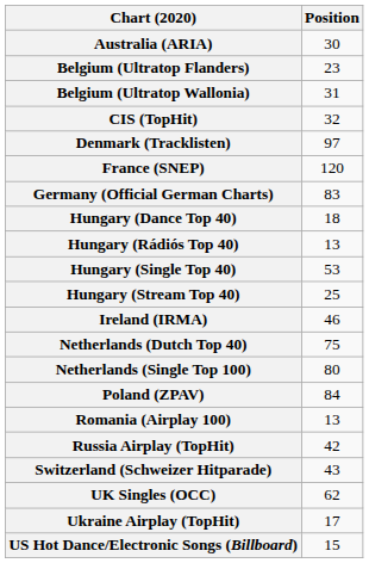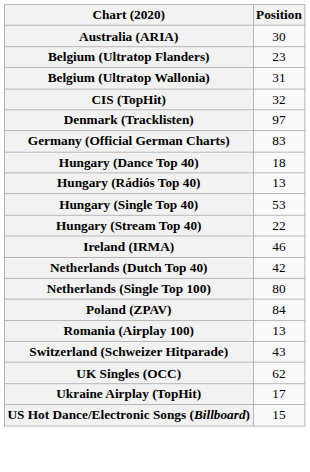- row: France (SNEP) | 120
Hungary (Stream Top 40) | Position: 25 -> 22
Netherlands (Dutch Top 40) | Position: 75 -> 42
- row: Russia Airplay (TopHit) | 42
